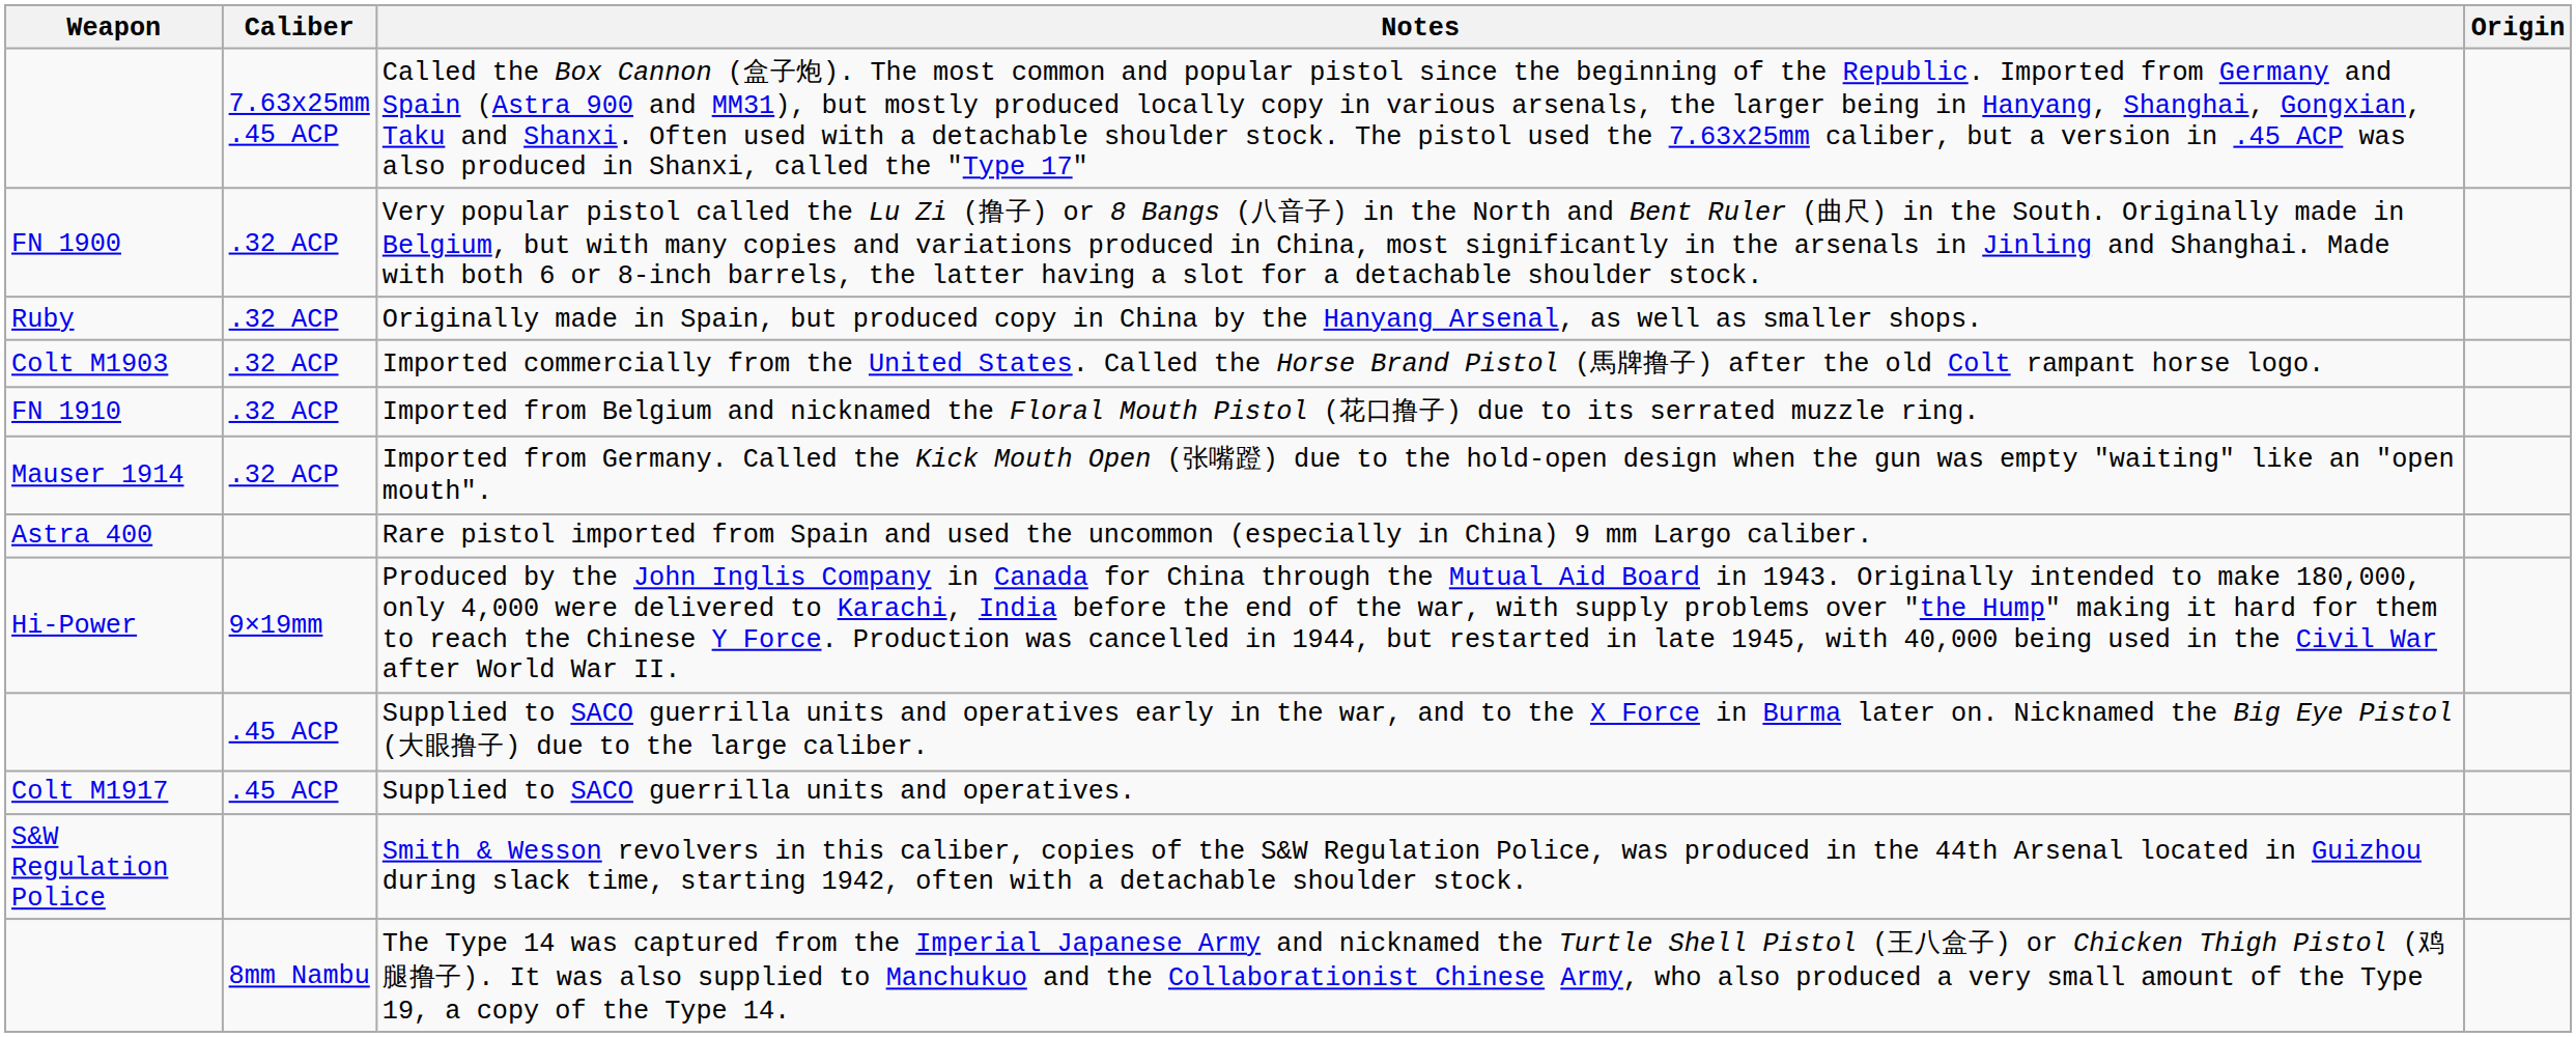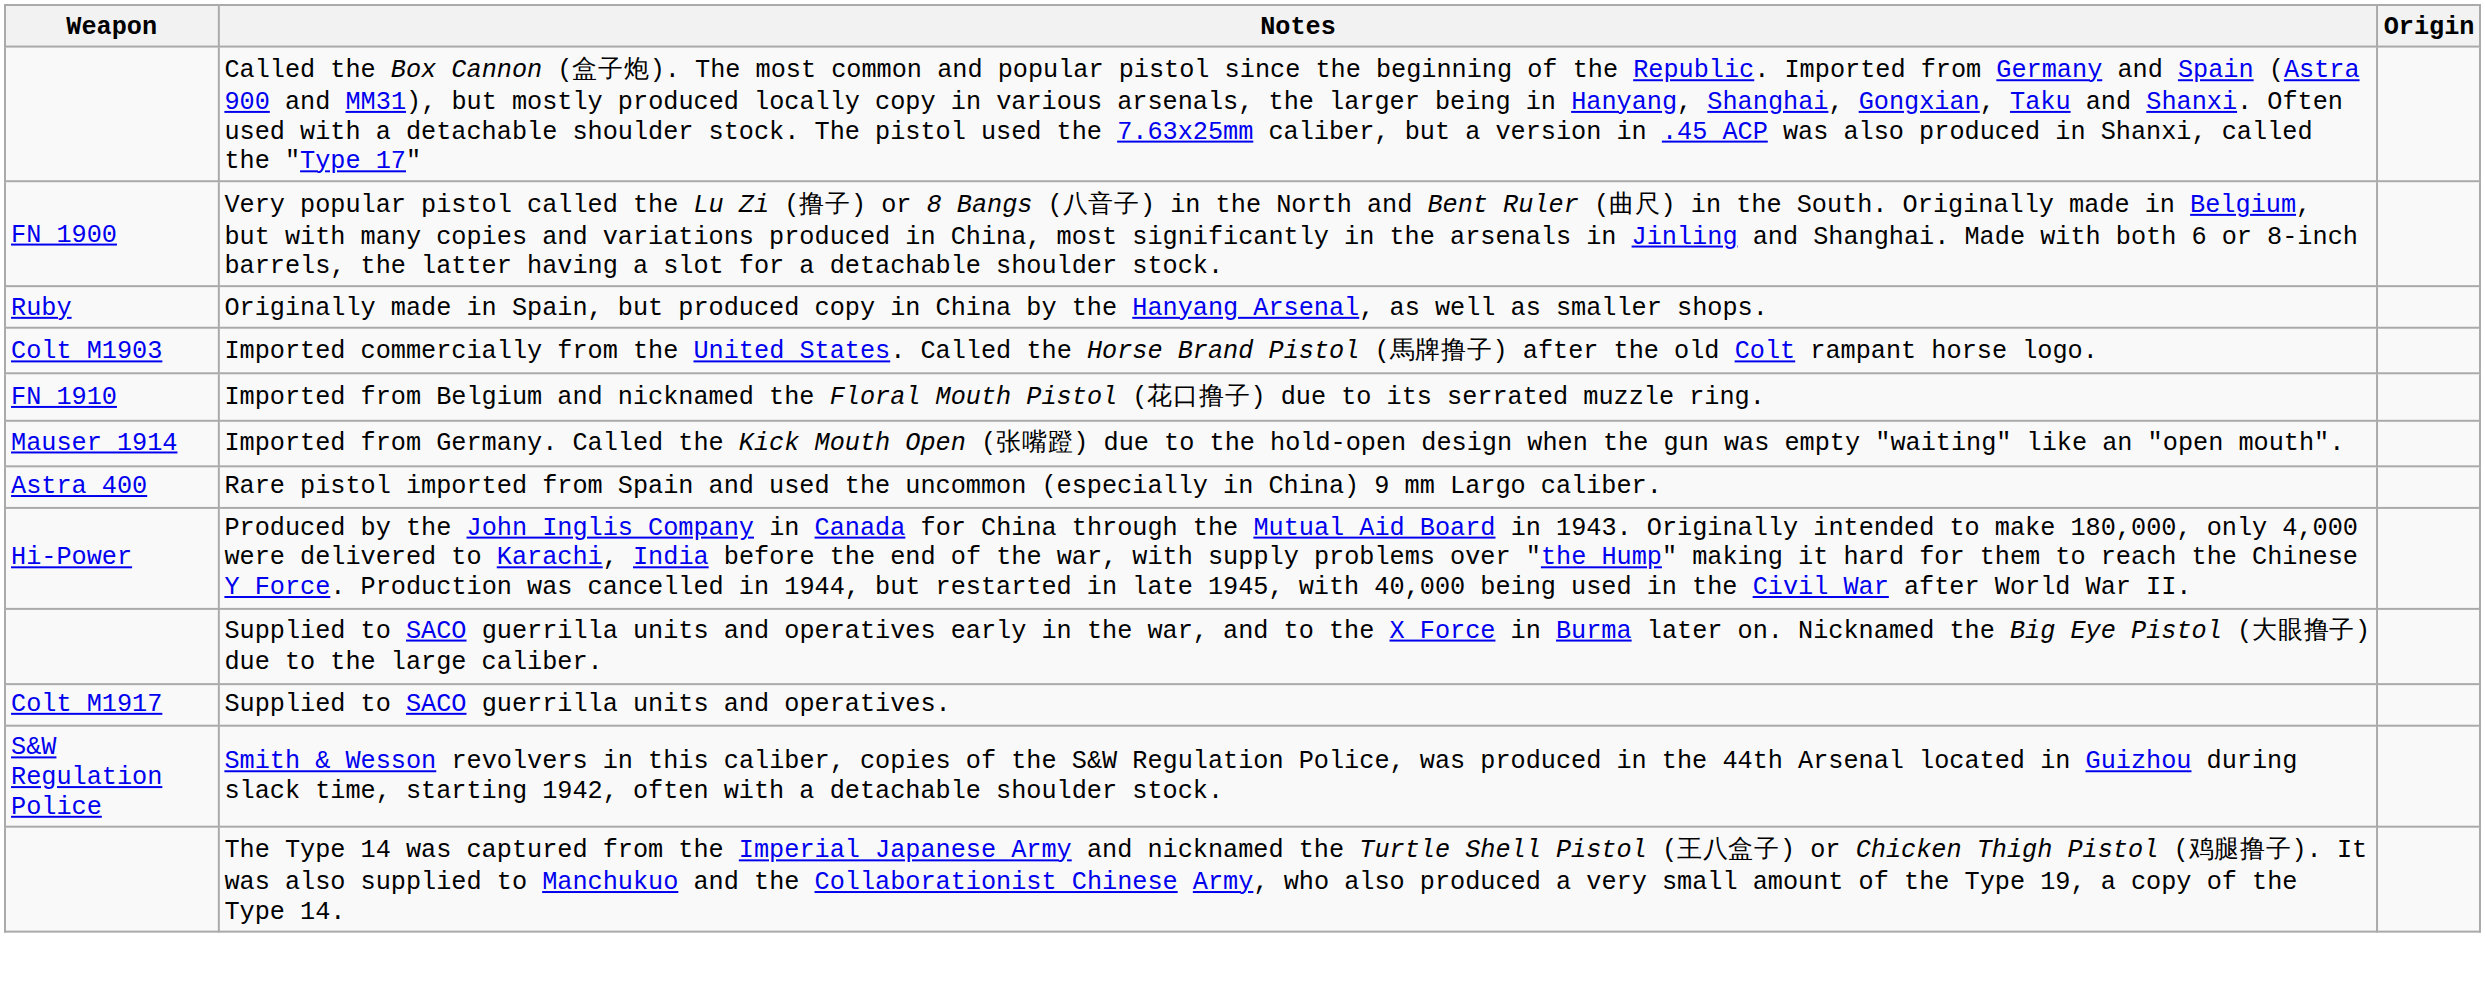- column: Caliber | 7.63x25mm .45 ACP | .32 ACP | .32 ACP | .32 ACP | .32 ACP | .32 ACP | 9×19mm | .45 ACP | .45 ACP | 8mm Nambu
